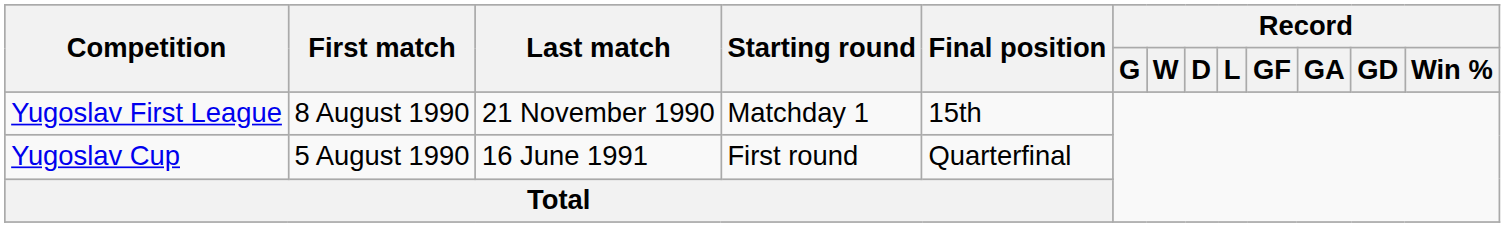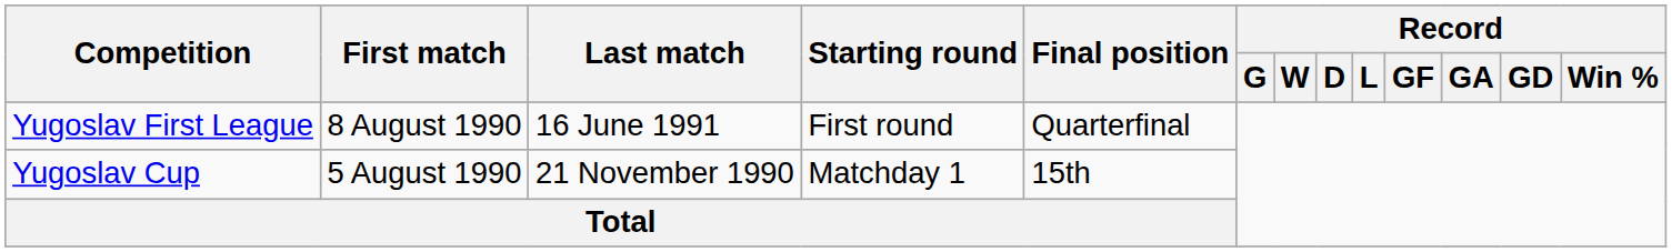Yugoslav First League | Last match: 21 November 1990 -> 16 June 1991
Yugoslav First League | Starting round: Matchday 1 -> First round
Yugoslav First League | Final position: 15th -> Quarterfinal
Yugoslav Cup | Last match: 16 June 1991 -> 21 November 1990
Yugoslav Cup | Starting round: First round -> Matchday 1
Yugoslav Cup | Final position: Quarterfinal -> 15th
